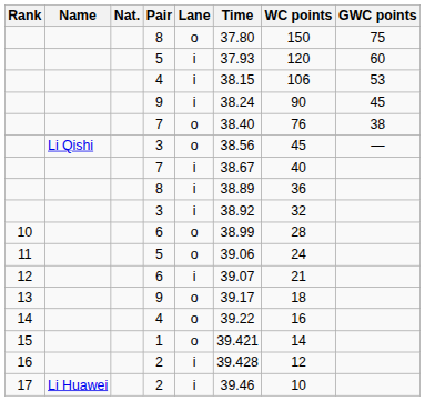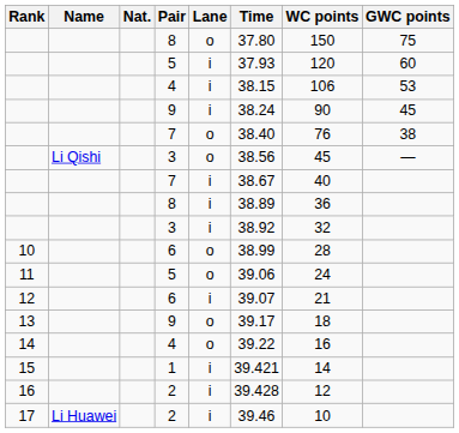15 | Lane: o -> i
